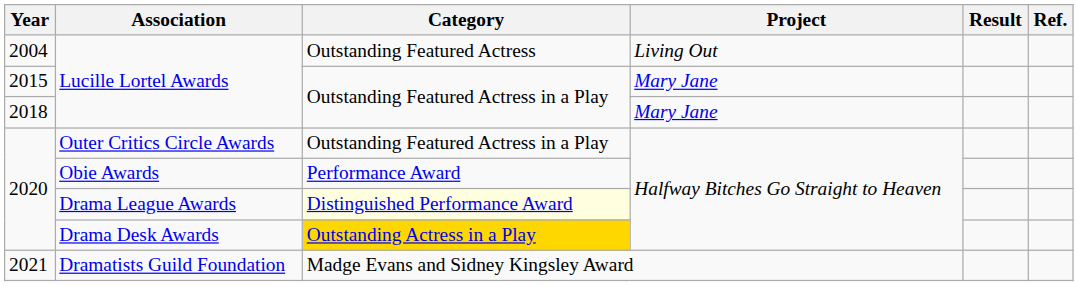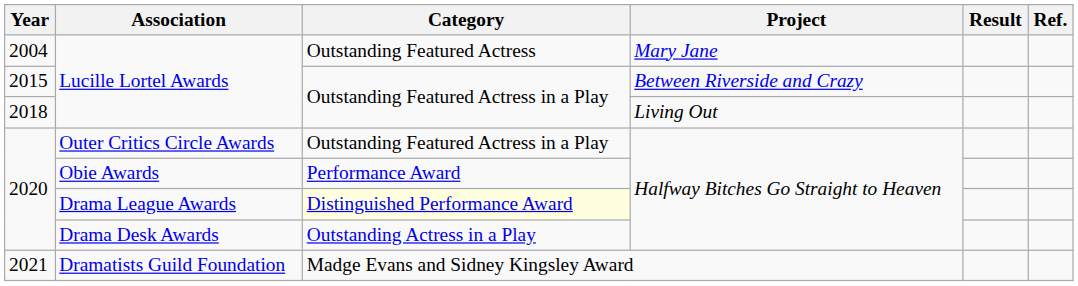2004 / Lucille Lortel Awards | Project: Living Out -> Mary Jane
2015 / Lucille Lortel Awards | Project: Mary Jane -> Between Riverside and Crazy
2018 / Lucille Lortel Awards | Project: Mary Jane -> Living Out
Drama Desk Awards | Category: gold background -> no background
